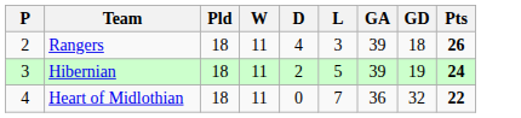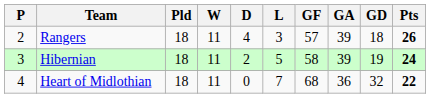+ column: GF | 57 | 58 | 68
